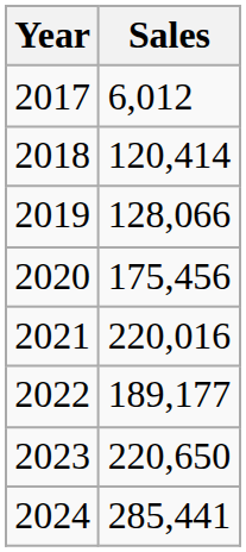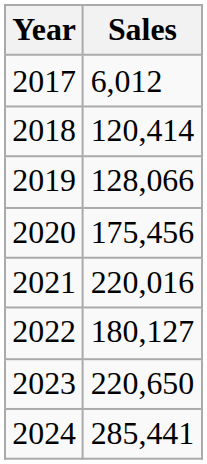2022 | Sales: 189,177 -> 180,127
